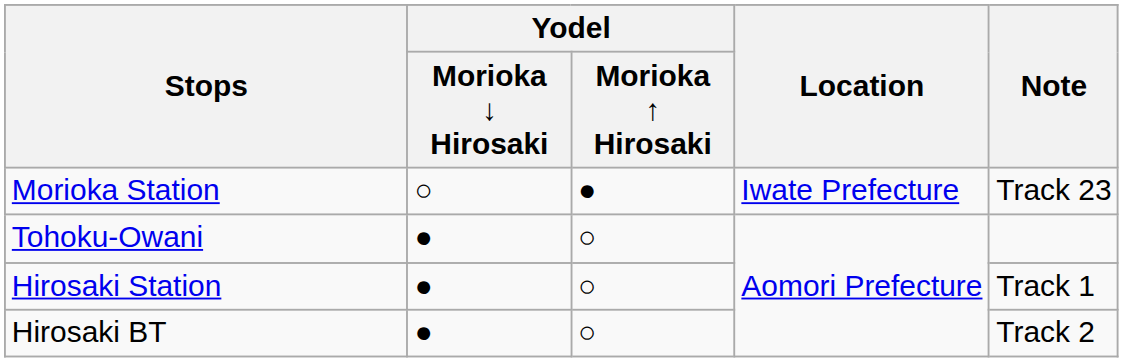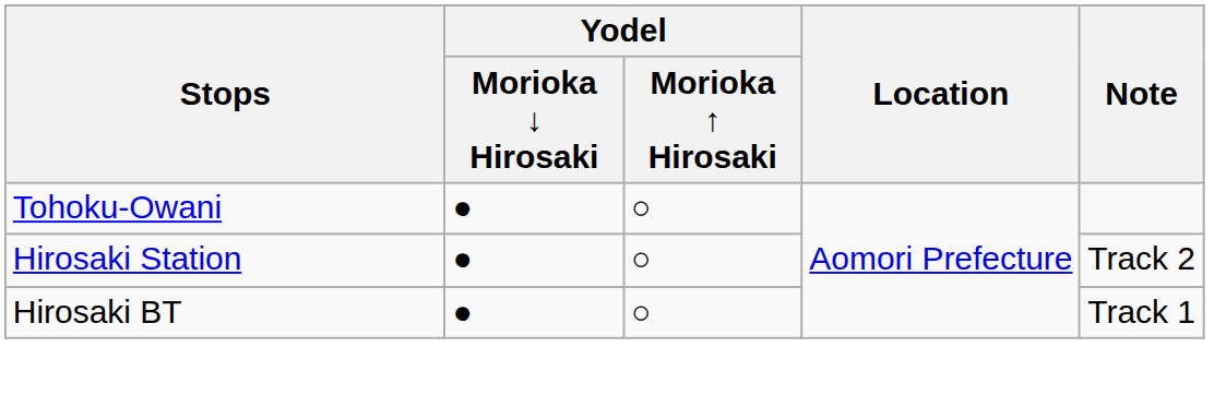- row: Morioka Station | ○ | ● | Iwate Prefecture | Track 23
Hirosaki Station | Note: Track 1 -> Track 2
Hirosaki BT | Note: Track 2 -> Track 1
